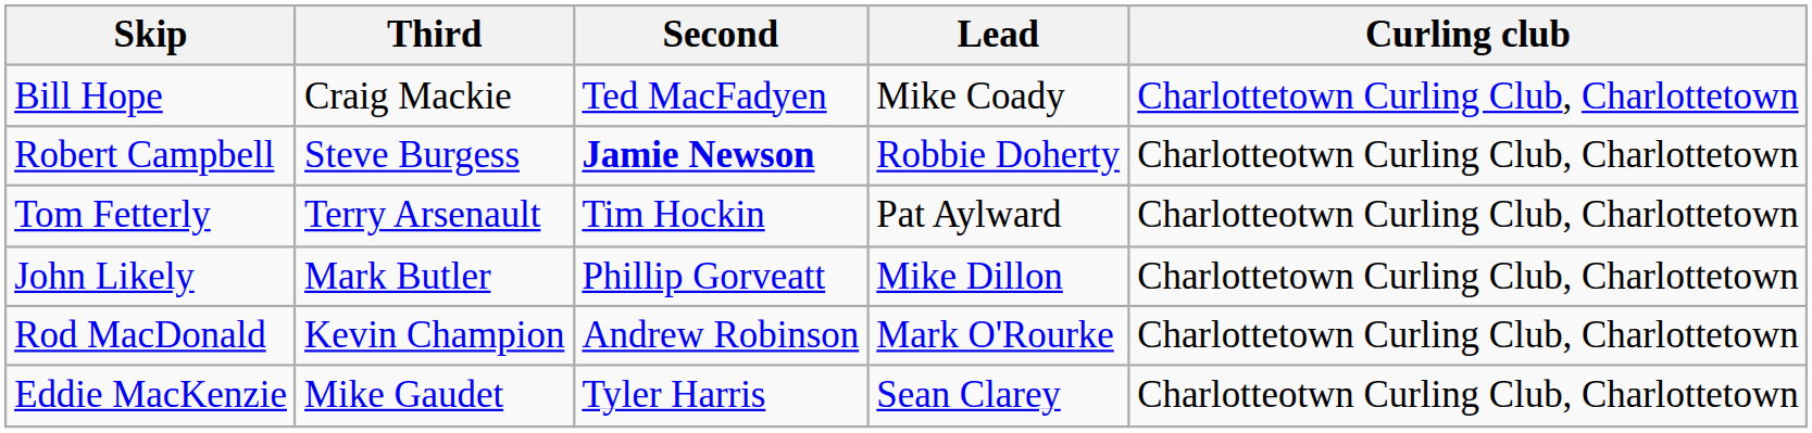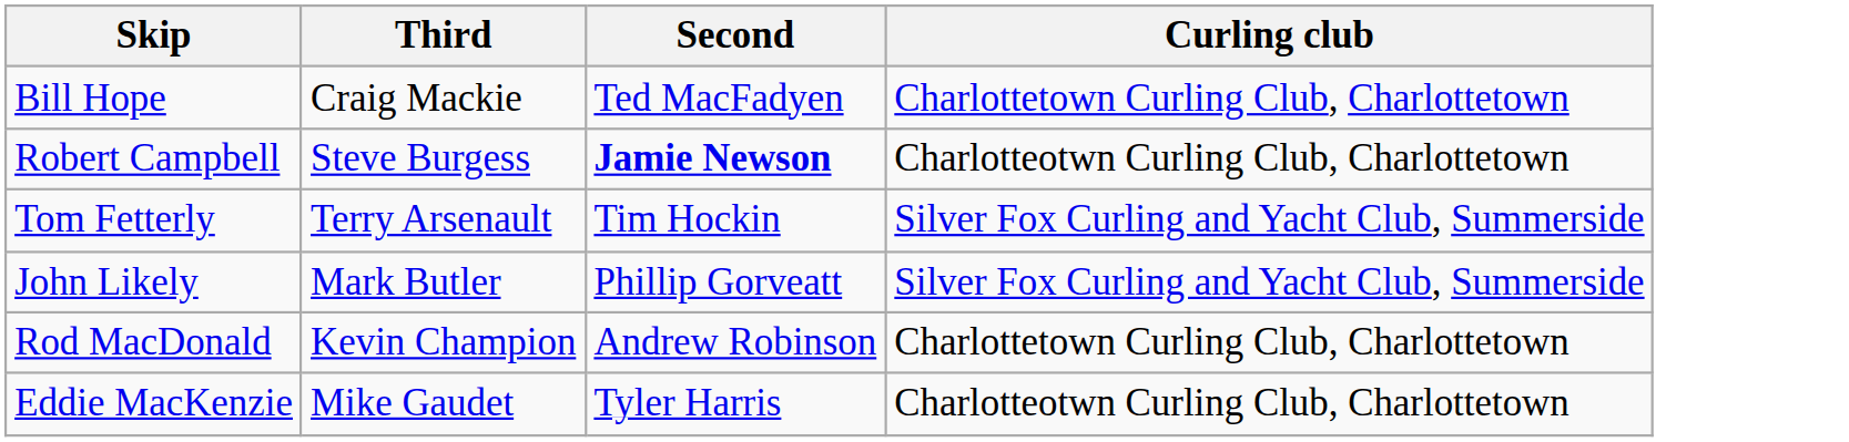- column: Lead | Mike Coady | Robbie Doherty | Pat Aylward | Mike Dillon | Mark O'Rourke | Sean Clarey
Tom Fetterly | Curling club: Charlotteotwn Curling Club, Charlottetown -> Silver Fox Curling and Yacht Club, Summerside
John Likely | Curling club: Charlottetown Curling Club, Charlottetown -> Silver Fox Curling and Yacht Club, Summerside
